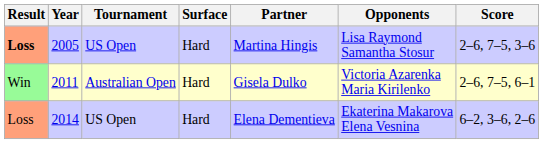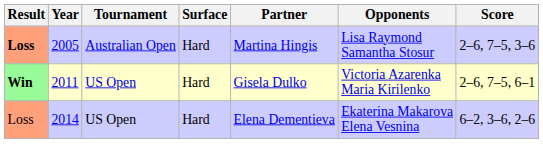2005 | Tournament: US Open -> Australian Open
2011 | Result: normal -> bold
2011 | Tournament: Australian Open -> US Open
